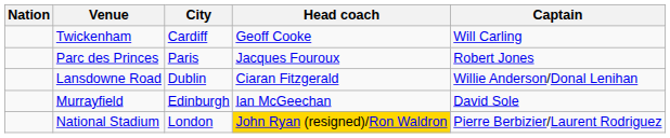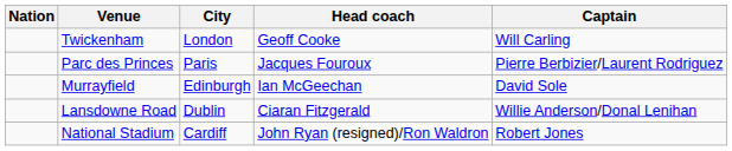Twickenham | City: Cardiff -> London
Parc des Princes | Captain: Robert Jones -> Pierre Berbizier/Laurent Rodriguez
rows swapped: Lansdowne Road <-> Murrayfield
National Stadium | City: London -> Cardiff
National Stadium | Head coach: gold background -> no background
National Stadium | Captain: Pierre Berbizier/Laurent Rodriguez -> Robert Jones
